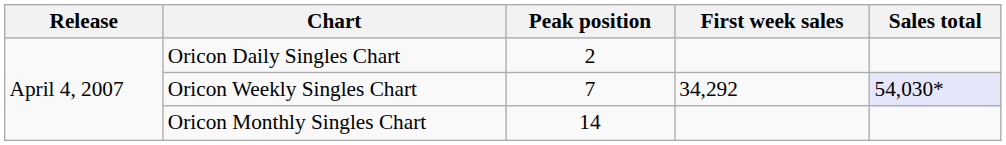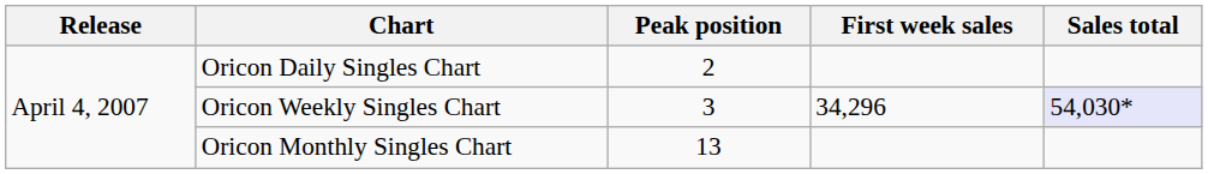Oricon Weekly Singles Chart | Peak position: 7 -> 3
Oricon Weekly Singles Chart | First week sales: 34,292 -> 34,296
Oricon Monthly Singles Chart | Peak position: 14 -> 13
